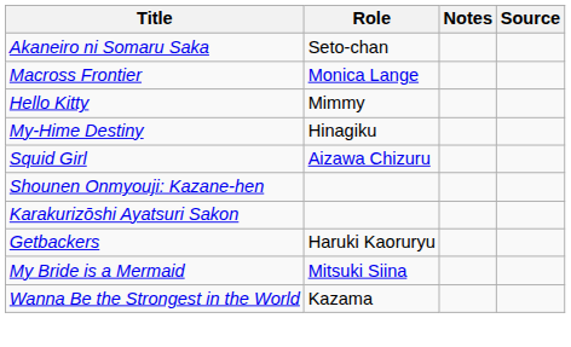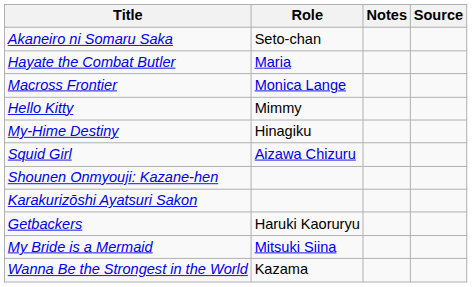+ row: Hayate the Combat Butler | Maria
